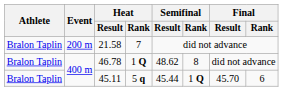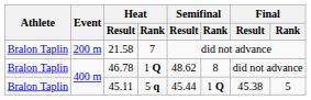45.11 | Final / Result: 45.70 -> 45.38
45.11 | Final / Rank: 6 -> 5
